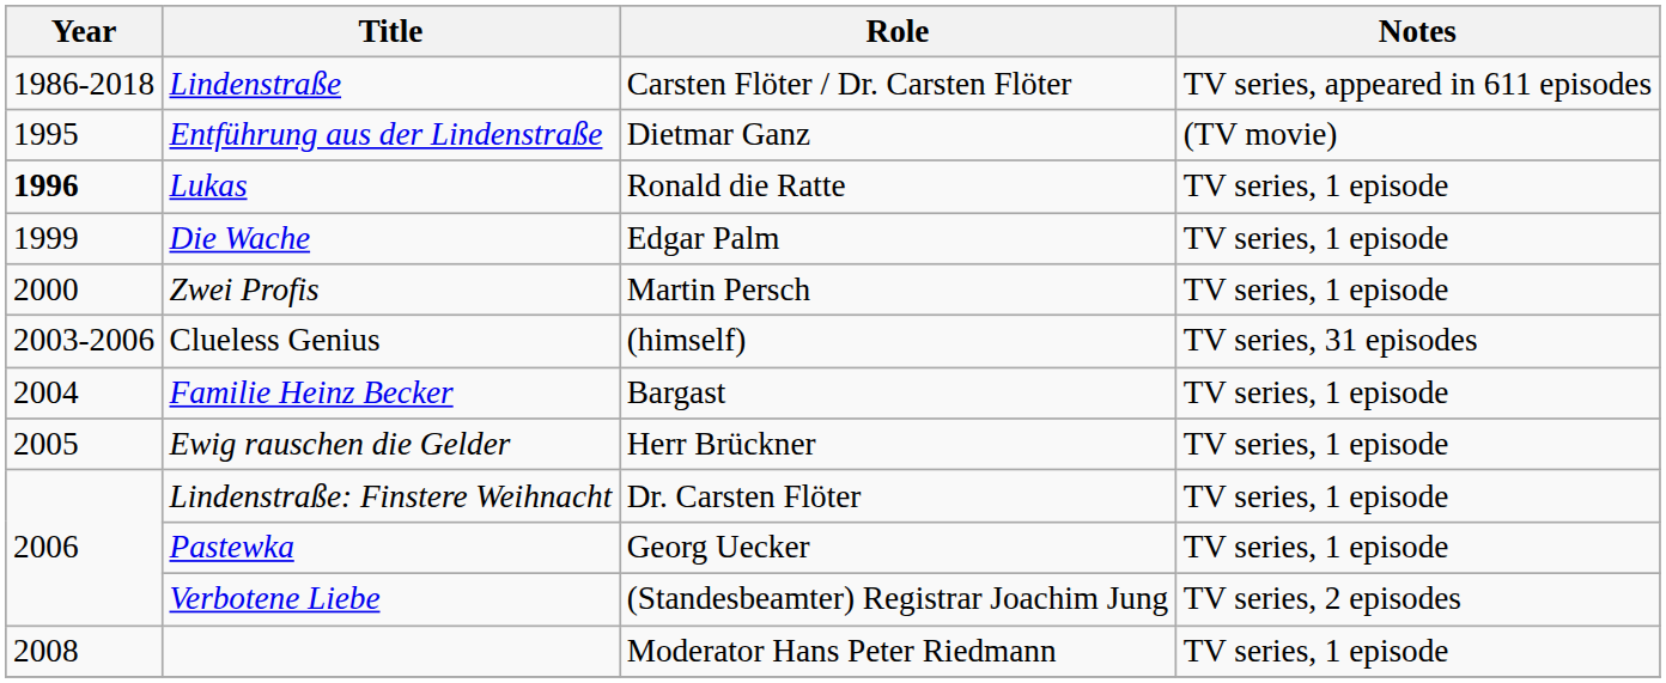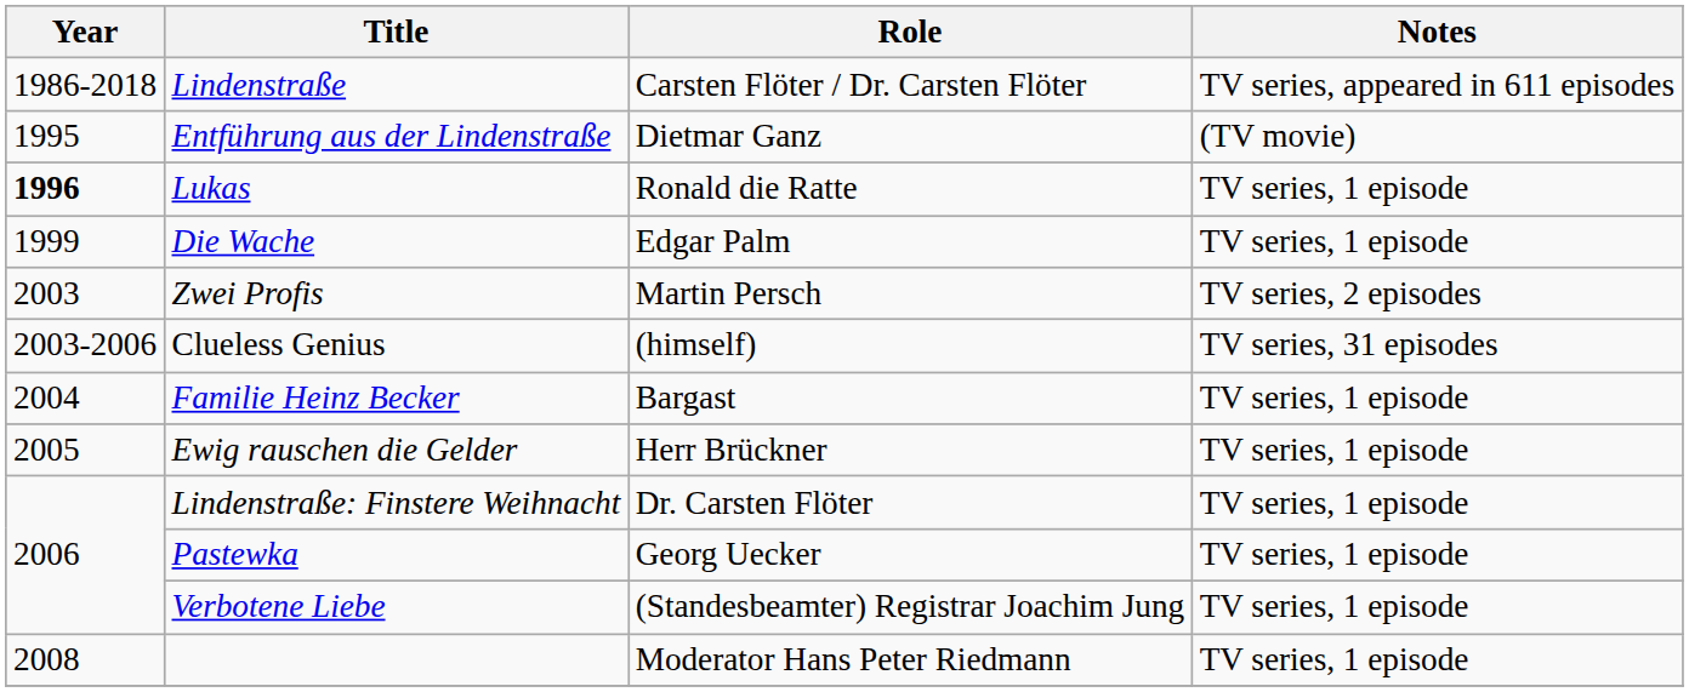Zwei Profis | Year: 2000 -> 2003
Zwei Profis | Notes: TV series, 1 episode -> TV series, 2 episodes
Verbotene Liebe | Notes: TV series, 2 episodes -> TV series, 1 episode
